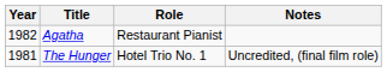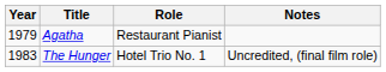Agatha | Year: 1982 -> 1979
The Hunger | Year: 1981 -> 1983
